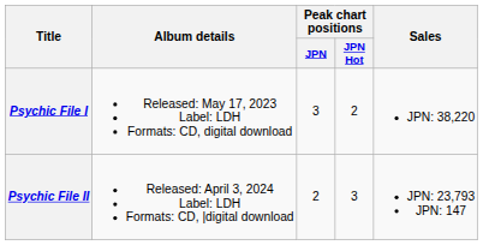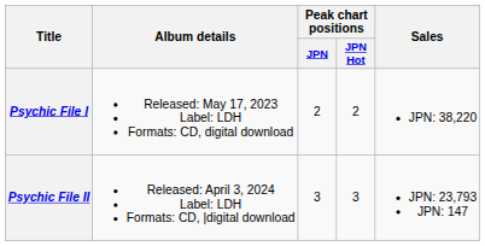Psychic File I | Peak chart positions / JPN: 3 -> 2
Psychic File II | Peak chart positions / JPN: 2 -> 3
